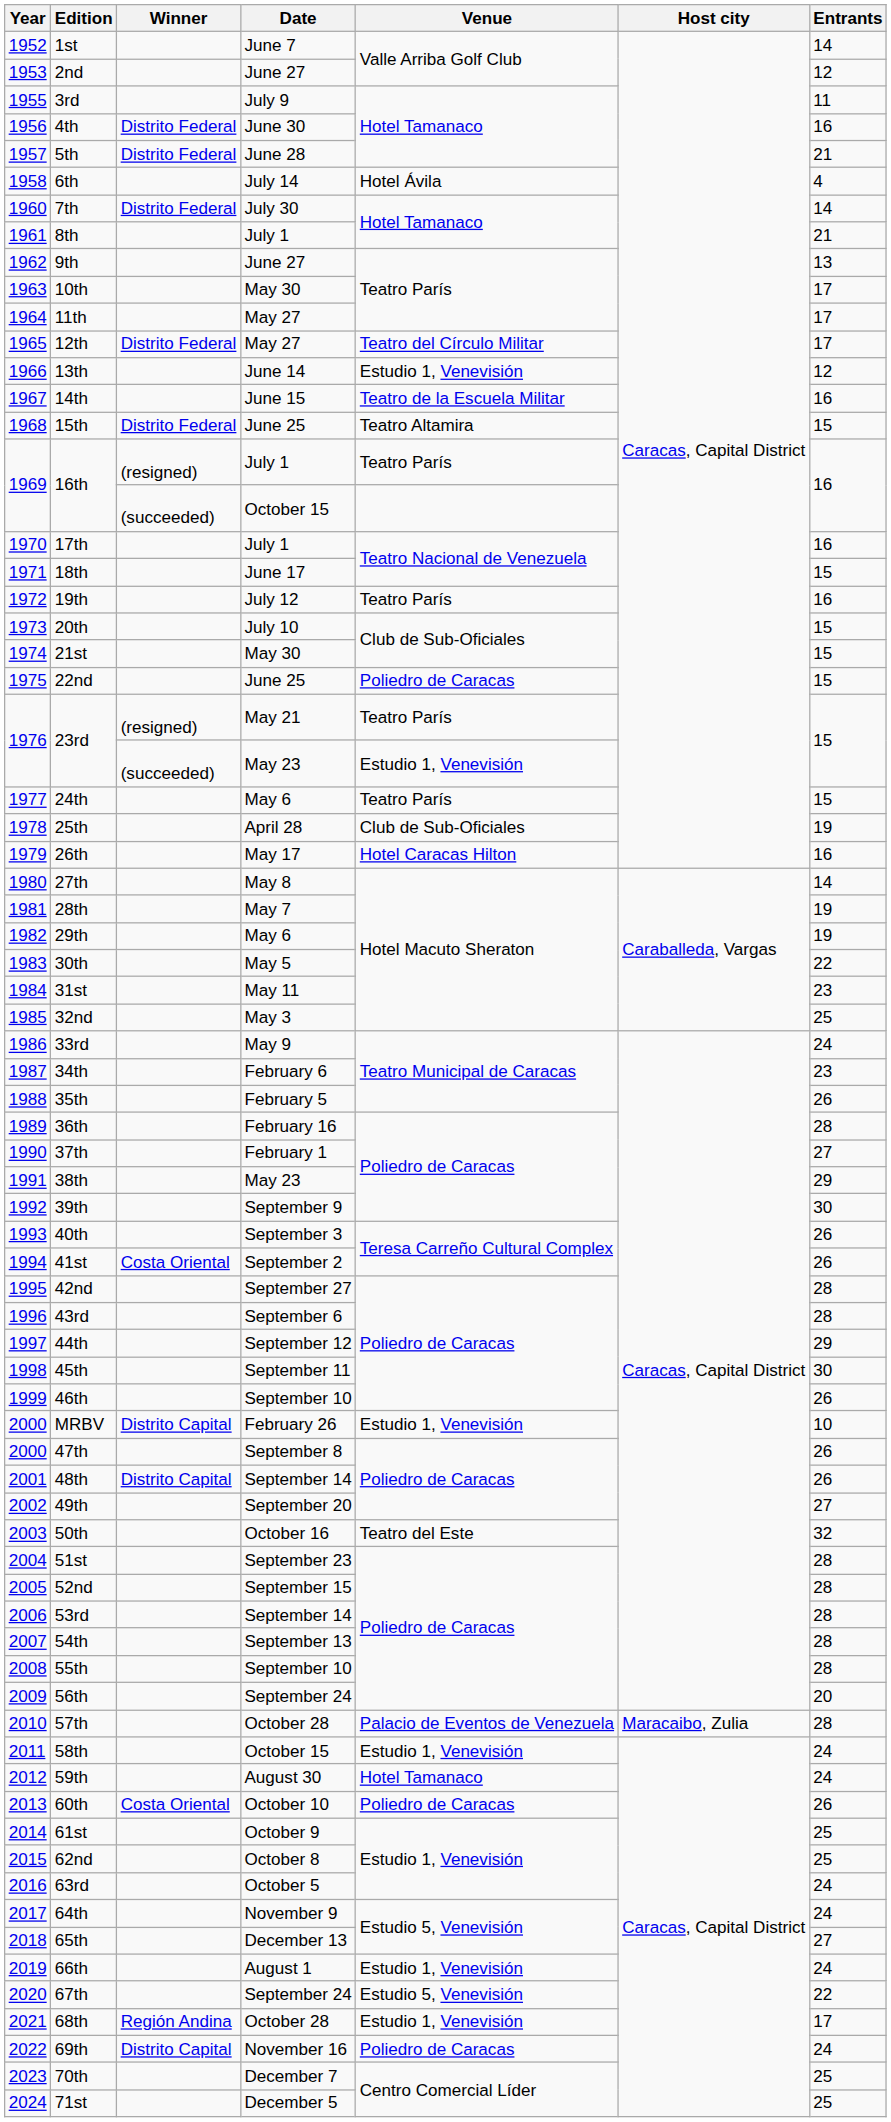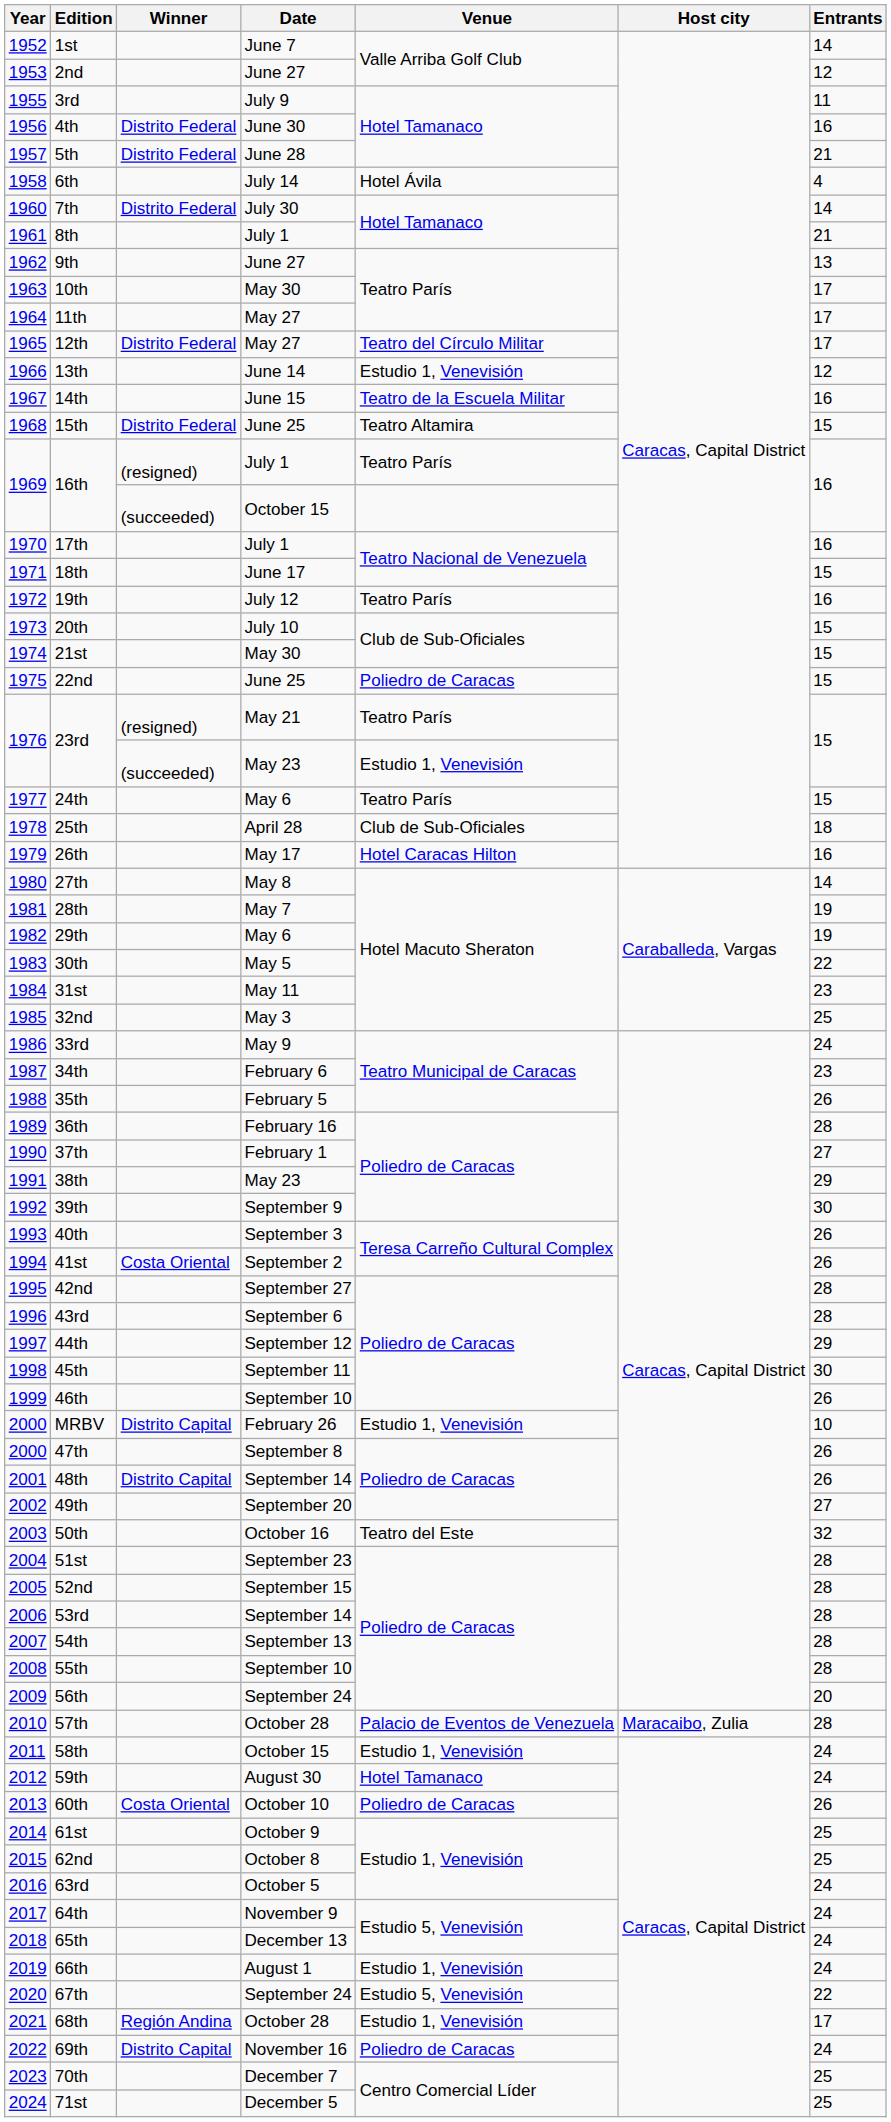25th | Entrants: 19 -> 18
65th | Entrants: 27 -> 24
